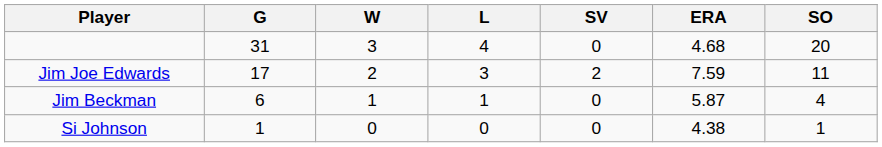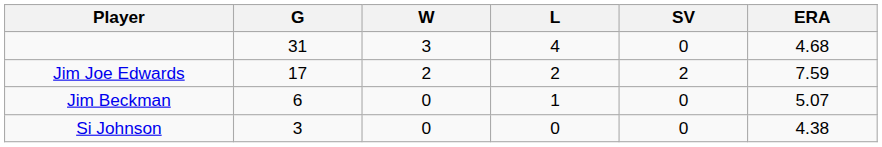- column: SO | 20 | 11 | 4 | 1
Jim Joe Edwards | L: 3 -> 2
Jim Beckman | W: 1 -> 0
Jim Beckman | ERA: 5.87 -> 5.07
Si Johnson | G: 1 -> 3
